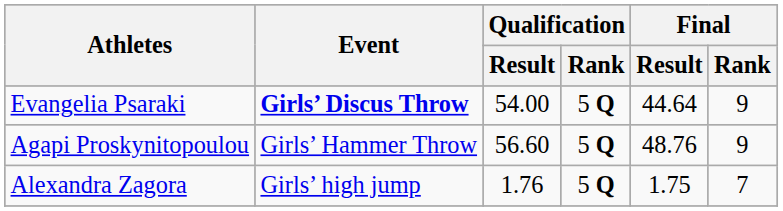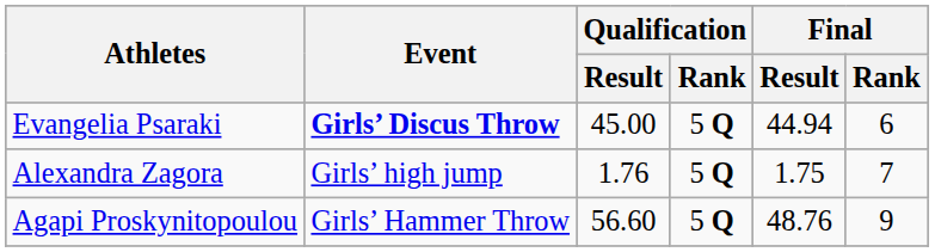Evangelia Psaraki | Qualification / Result: 54.00 -> 45.00
Evangelia Psaraki | Final / Result: 44.64 -> 44.94
Evangelia Psaraki | Final / Rank: 9 -> 6
rows swapped: Agapi Proskynitopoulou <-> Alexandra Zagora
